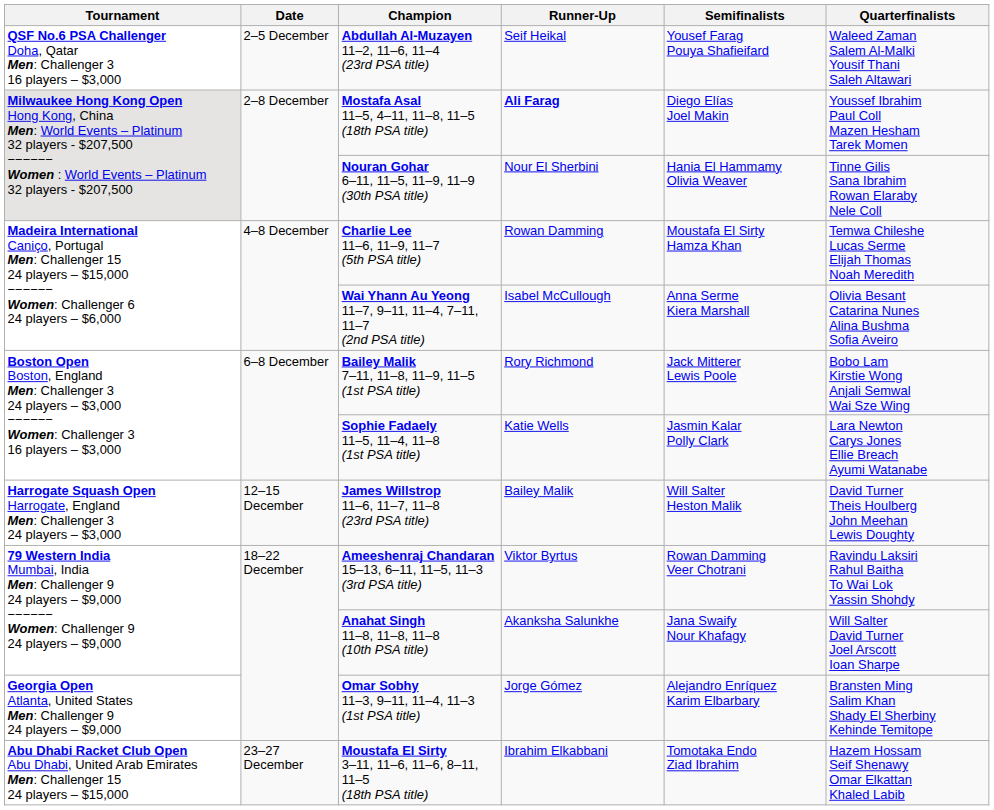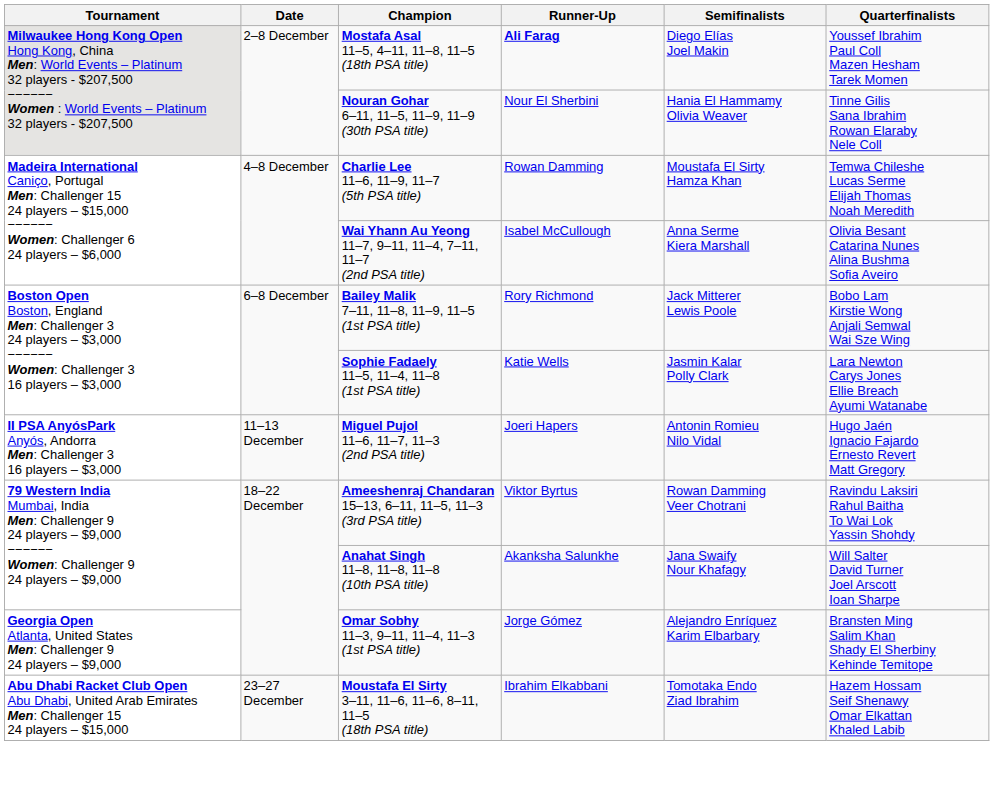- row: QSF No.6 PSA Challenger Doha, Qatar Men: Challenger 3 16 players – $3,000 | 2–5 December | Abdullah Al-Muzayen 11–2, 11–6, 11–4 (23rd PSA title) | Seif Heikal | Yousef Farag Pouya Shafieifard | Waleed Zaman Salem Al-Malki Yousif Thani Saleh Altawari
+ row: II PSA AnyósPark Anyós, Andorra Men: Challenger 3 16 players – $3,000 | 11–13 December | Miguel Pujol 11–6, 11–7, 11–3 (2nd PSA title) | Joeri Hapers | Antonin Romieu Nilo Vidal | Hugo Jaén Ignacio Fajardo Ernesto Revert Matt Gregory
- row: Harrogate Squash Open Harrogate, England Men: Challenger 3 24 players – $3,000 | 12–15 December | James Willstrop 11–6, 11–7, 11–8 (23rd PSA title) | Bailey Malik | Will Salter Heston Malik | David Turner Theis Houlberg John Meehan Lewis Doughty
